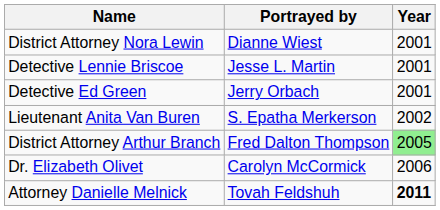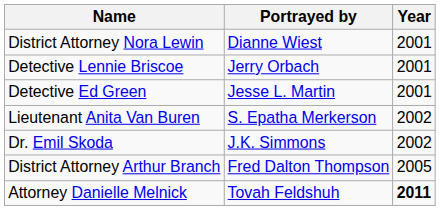Detective Lennie Briscoe | Portrayed by: Jesse L. Martin -> Jerry Orbach
Detective Ed Green | Portrayed by: Jerry Orbach -> Jesse L. Martin
+ row: Dr. Emil Skoda | J.K. Simmons | 2002
District Attorney Arthur Branch | Year: lightgreen background -> no background
- row: Dr. Elizabeth Olivet | Carolyn McCormick | 2006
